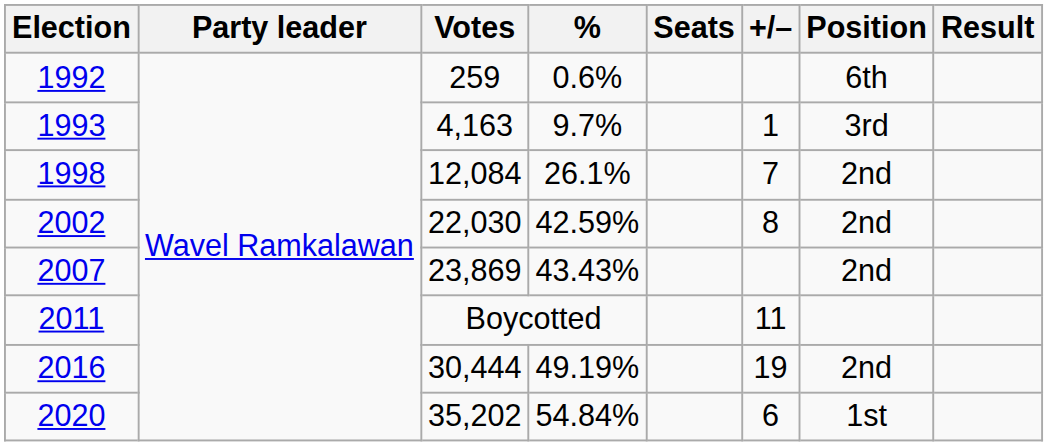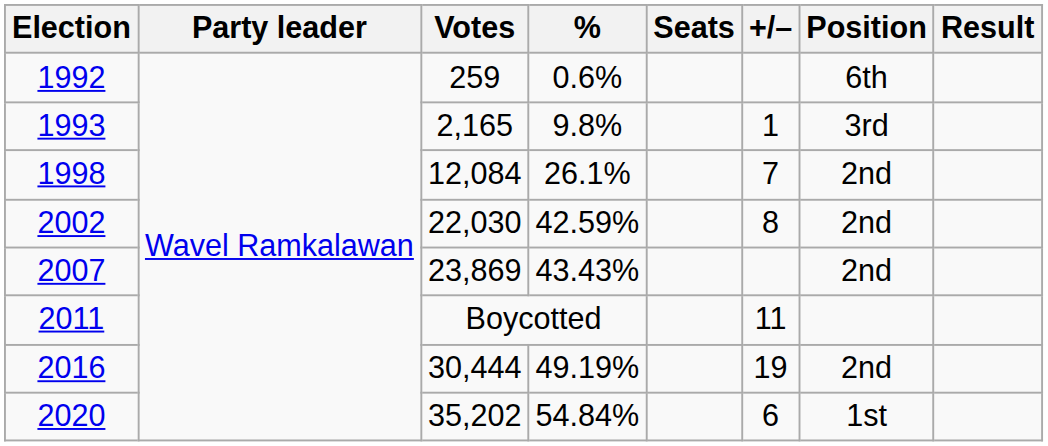1993 | Votes: 4,163 -> 2,165
1993 | %: 9.7% -> 9.8%
